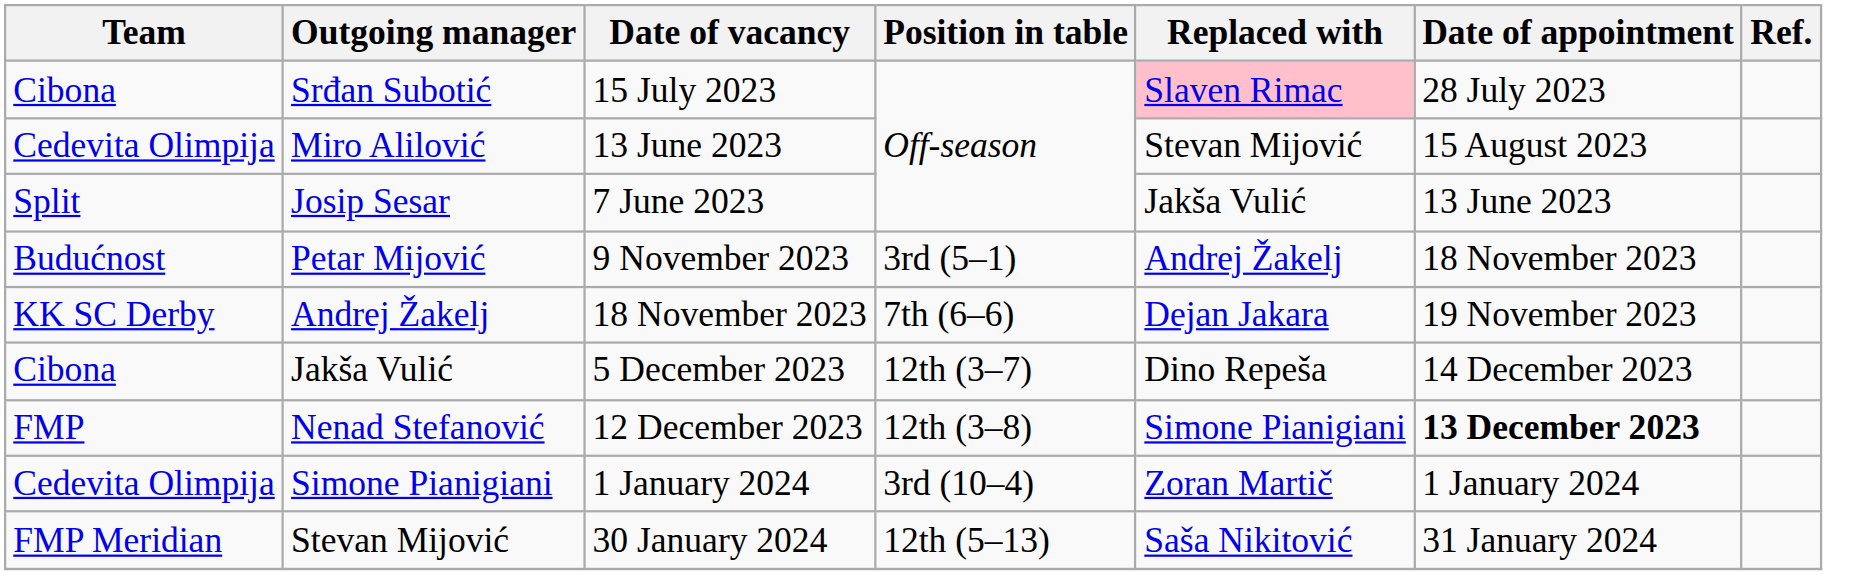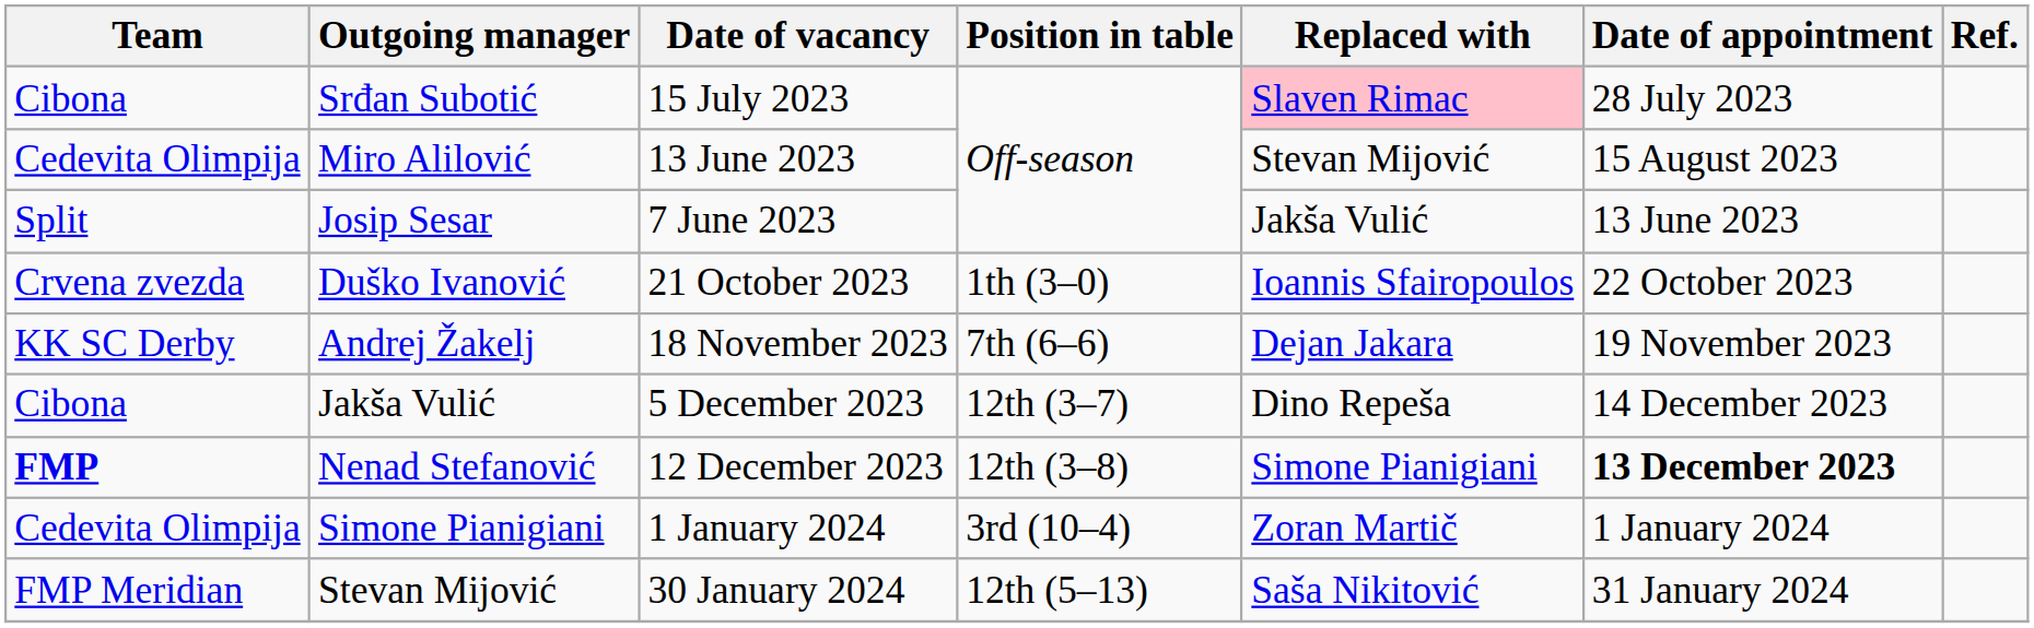+ row: Crvena zvezda | Duško Ivanović | 21 October 2023 | 1th (3–0) | Ioannis Sfairopoulos | 22 October 2023
- row: Budućnost | Petar Mijović | 9 November 2023 | 3rd (5–1) | Andrej Žakelj | 18 November 2023
Nenad Stefanović | Team: normal -> bold
